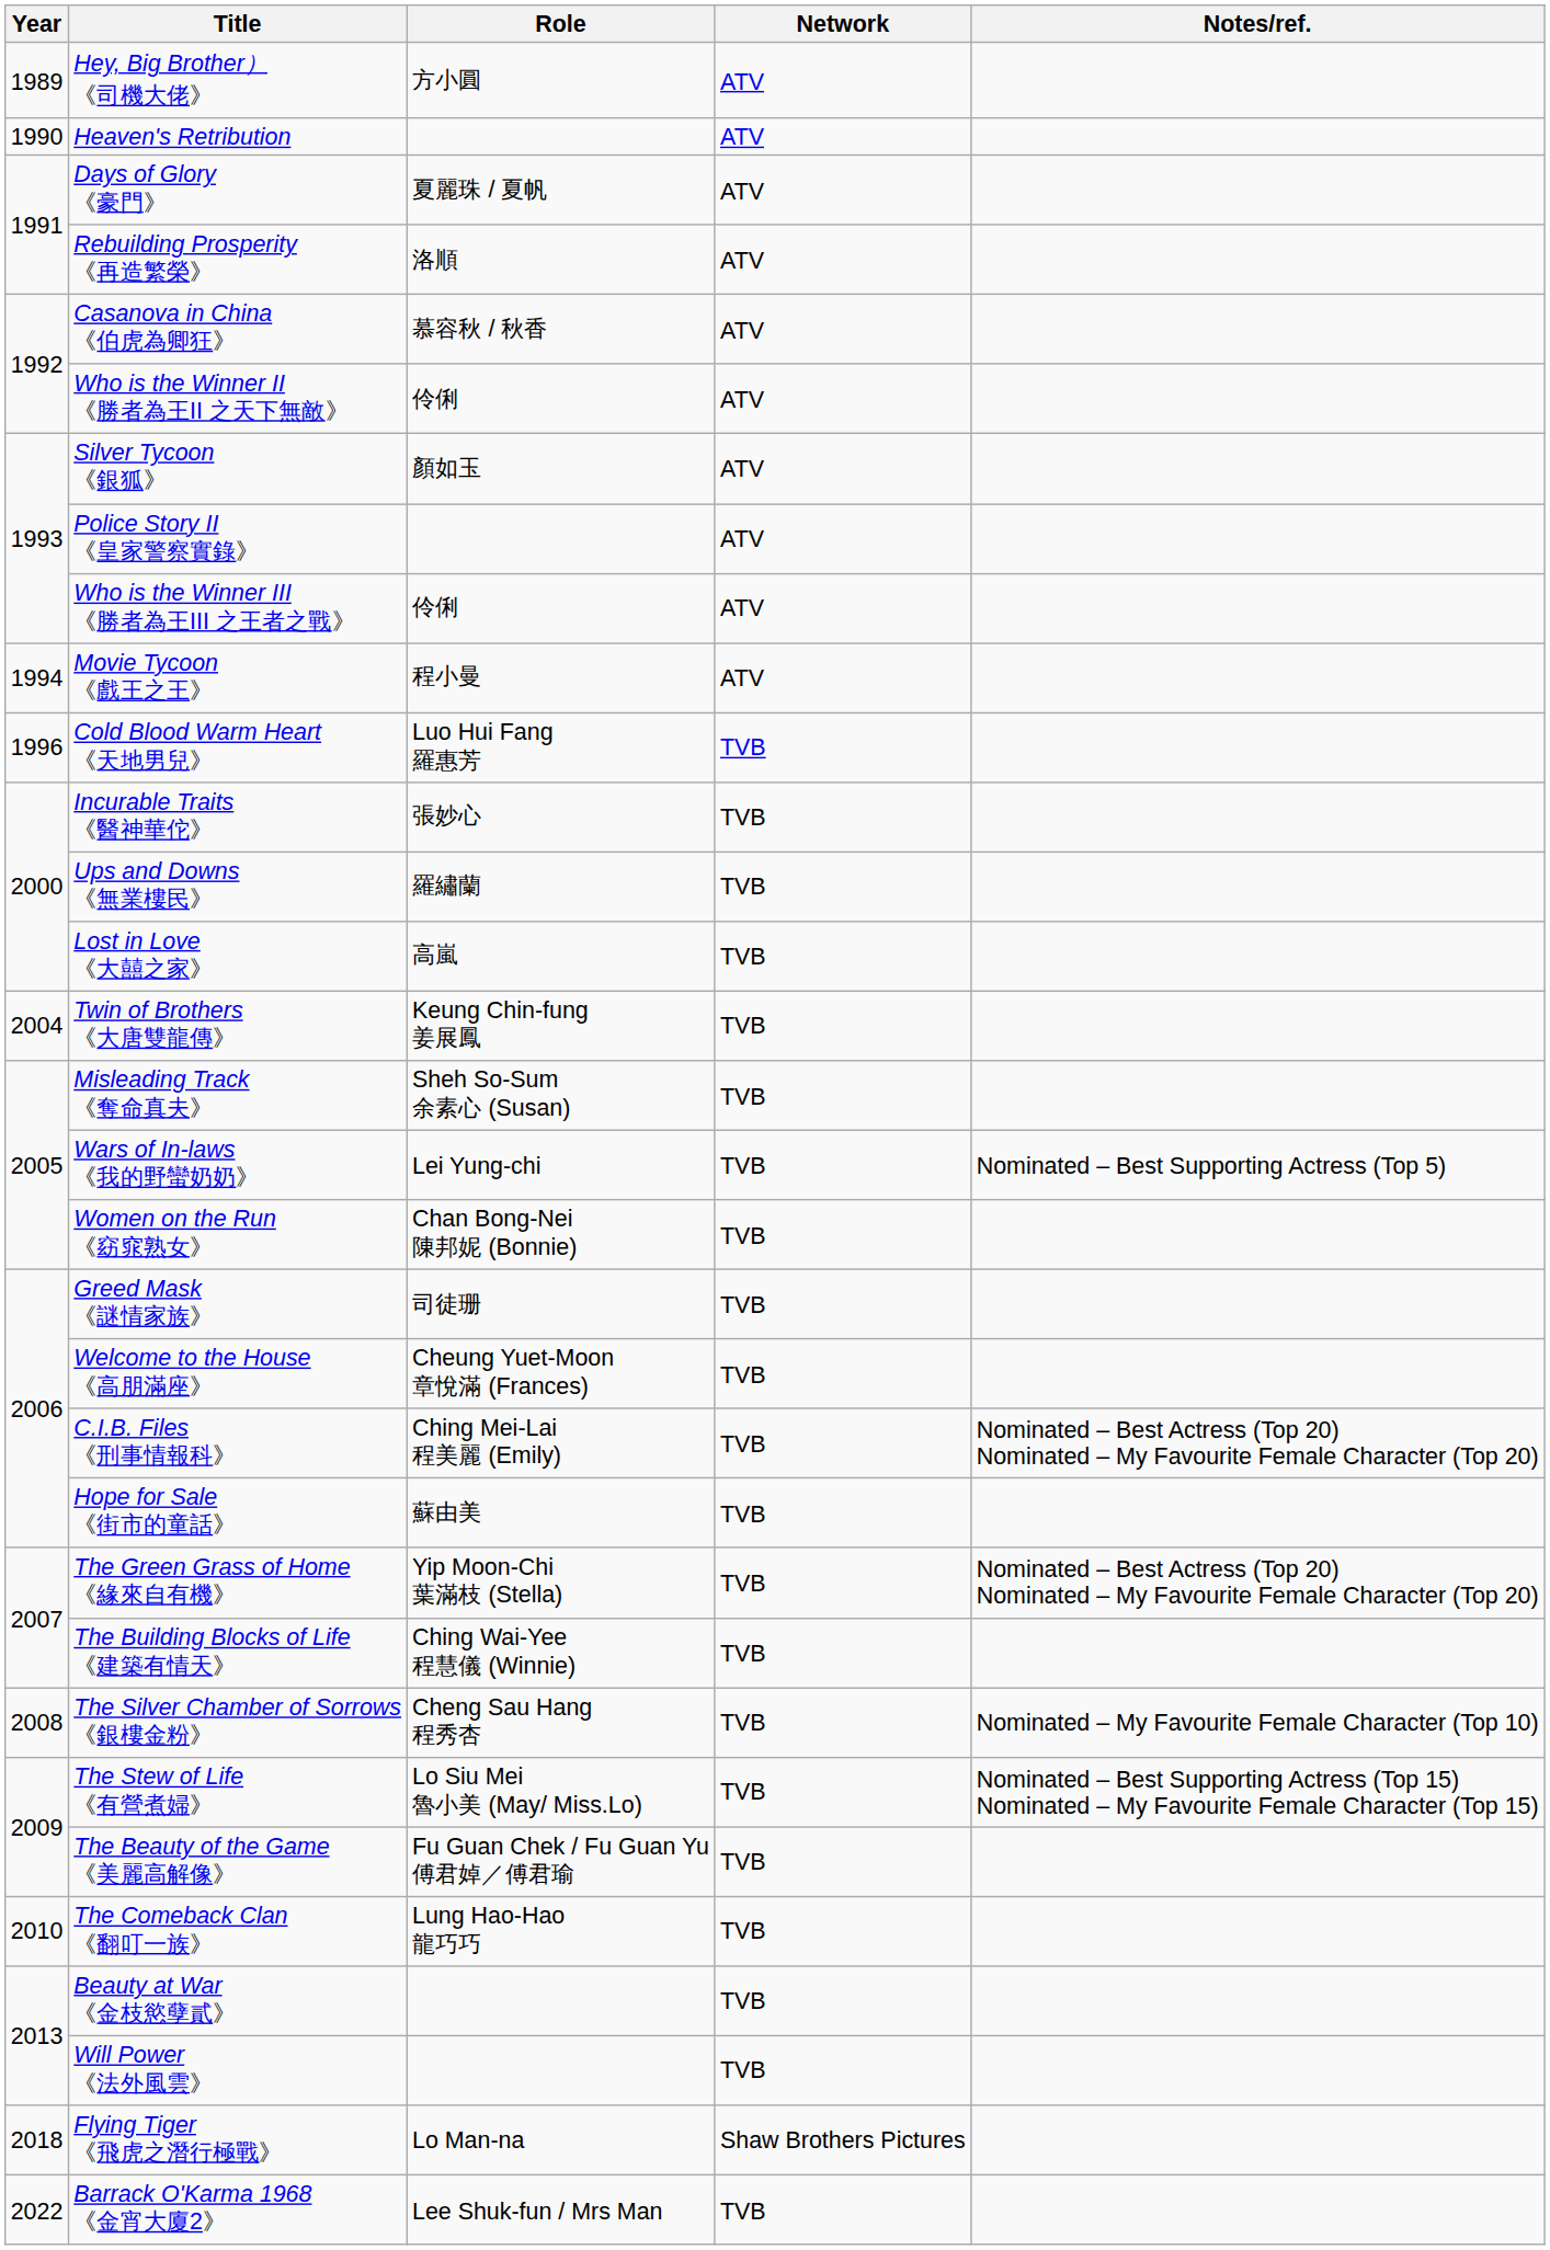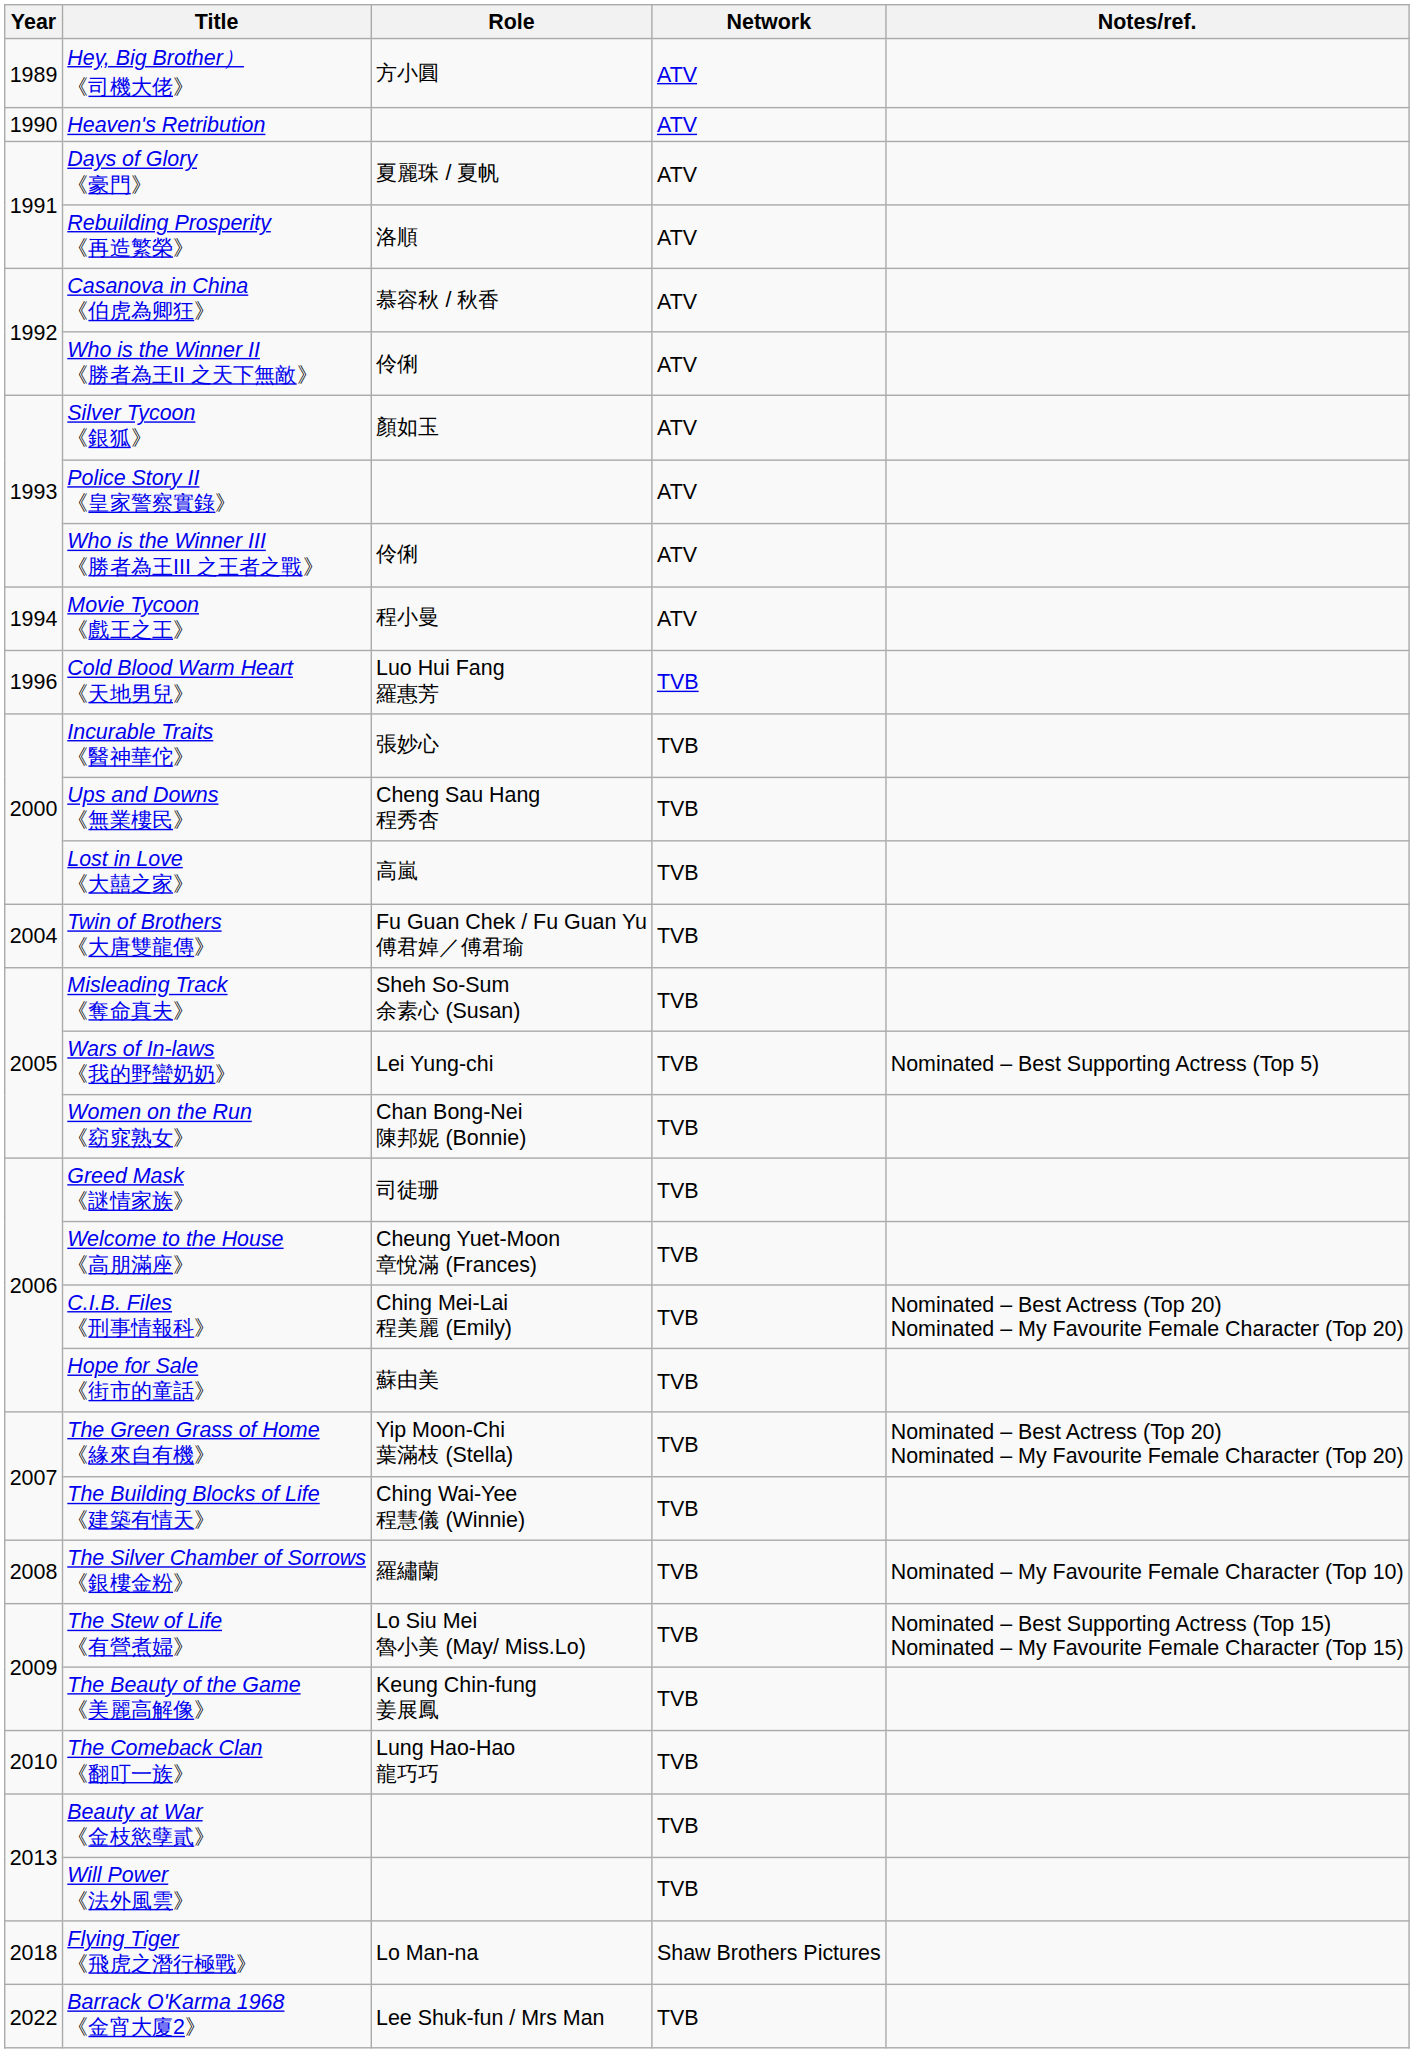Ups and Downs 《無業樓民》 | Role: 羅繡蘭 -> Cheng Sau Hang 程秀杏
Twin of Brothers 《大唐雙龍傳》 | Role: Keung Chin-fung 姜展鳳 -> Fu Guan Chek / Fu Guan Yu 傅君婥／傅君瑜
The Silver Chamber of Sorrows 《銀樓金粉》 | Role: Cheng Sau Hang 程秀杏 -> 羅繡蘭
The Beauty of the Game 《美麗高解像》 | Role: Fu Guan Chek / Fu Guan Yu 傅君婥／傅君瑜 -> Keung Chin-fung 姜展鳳
